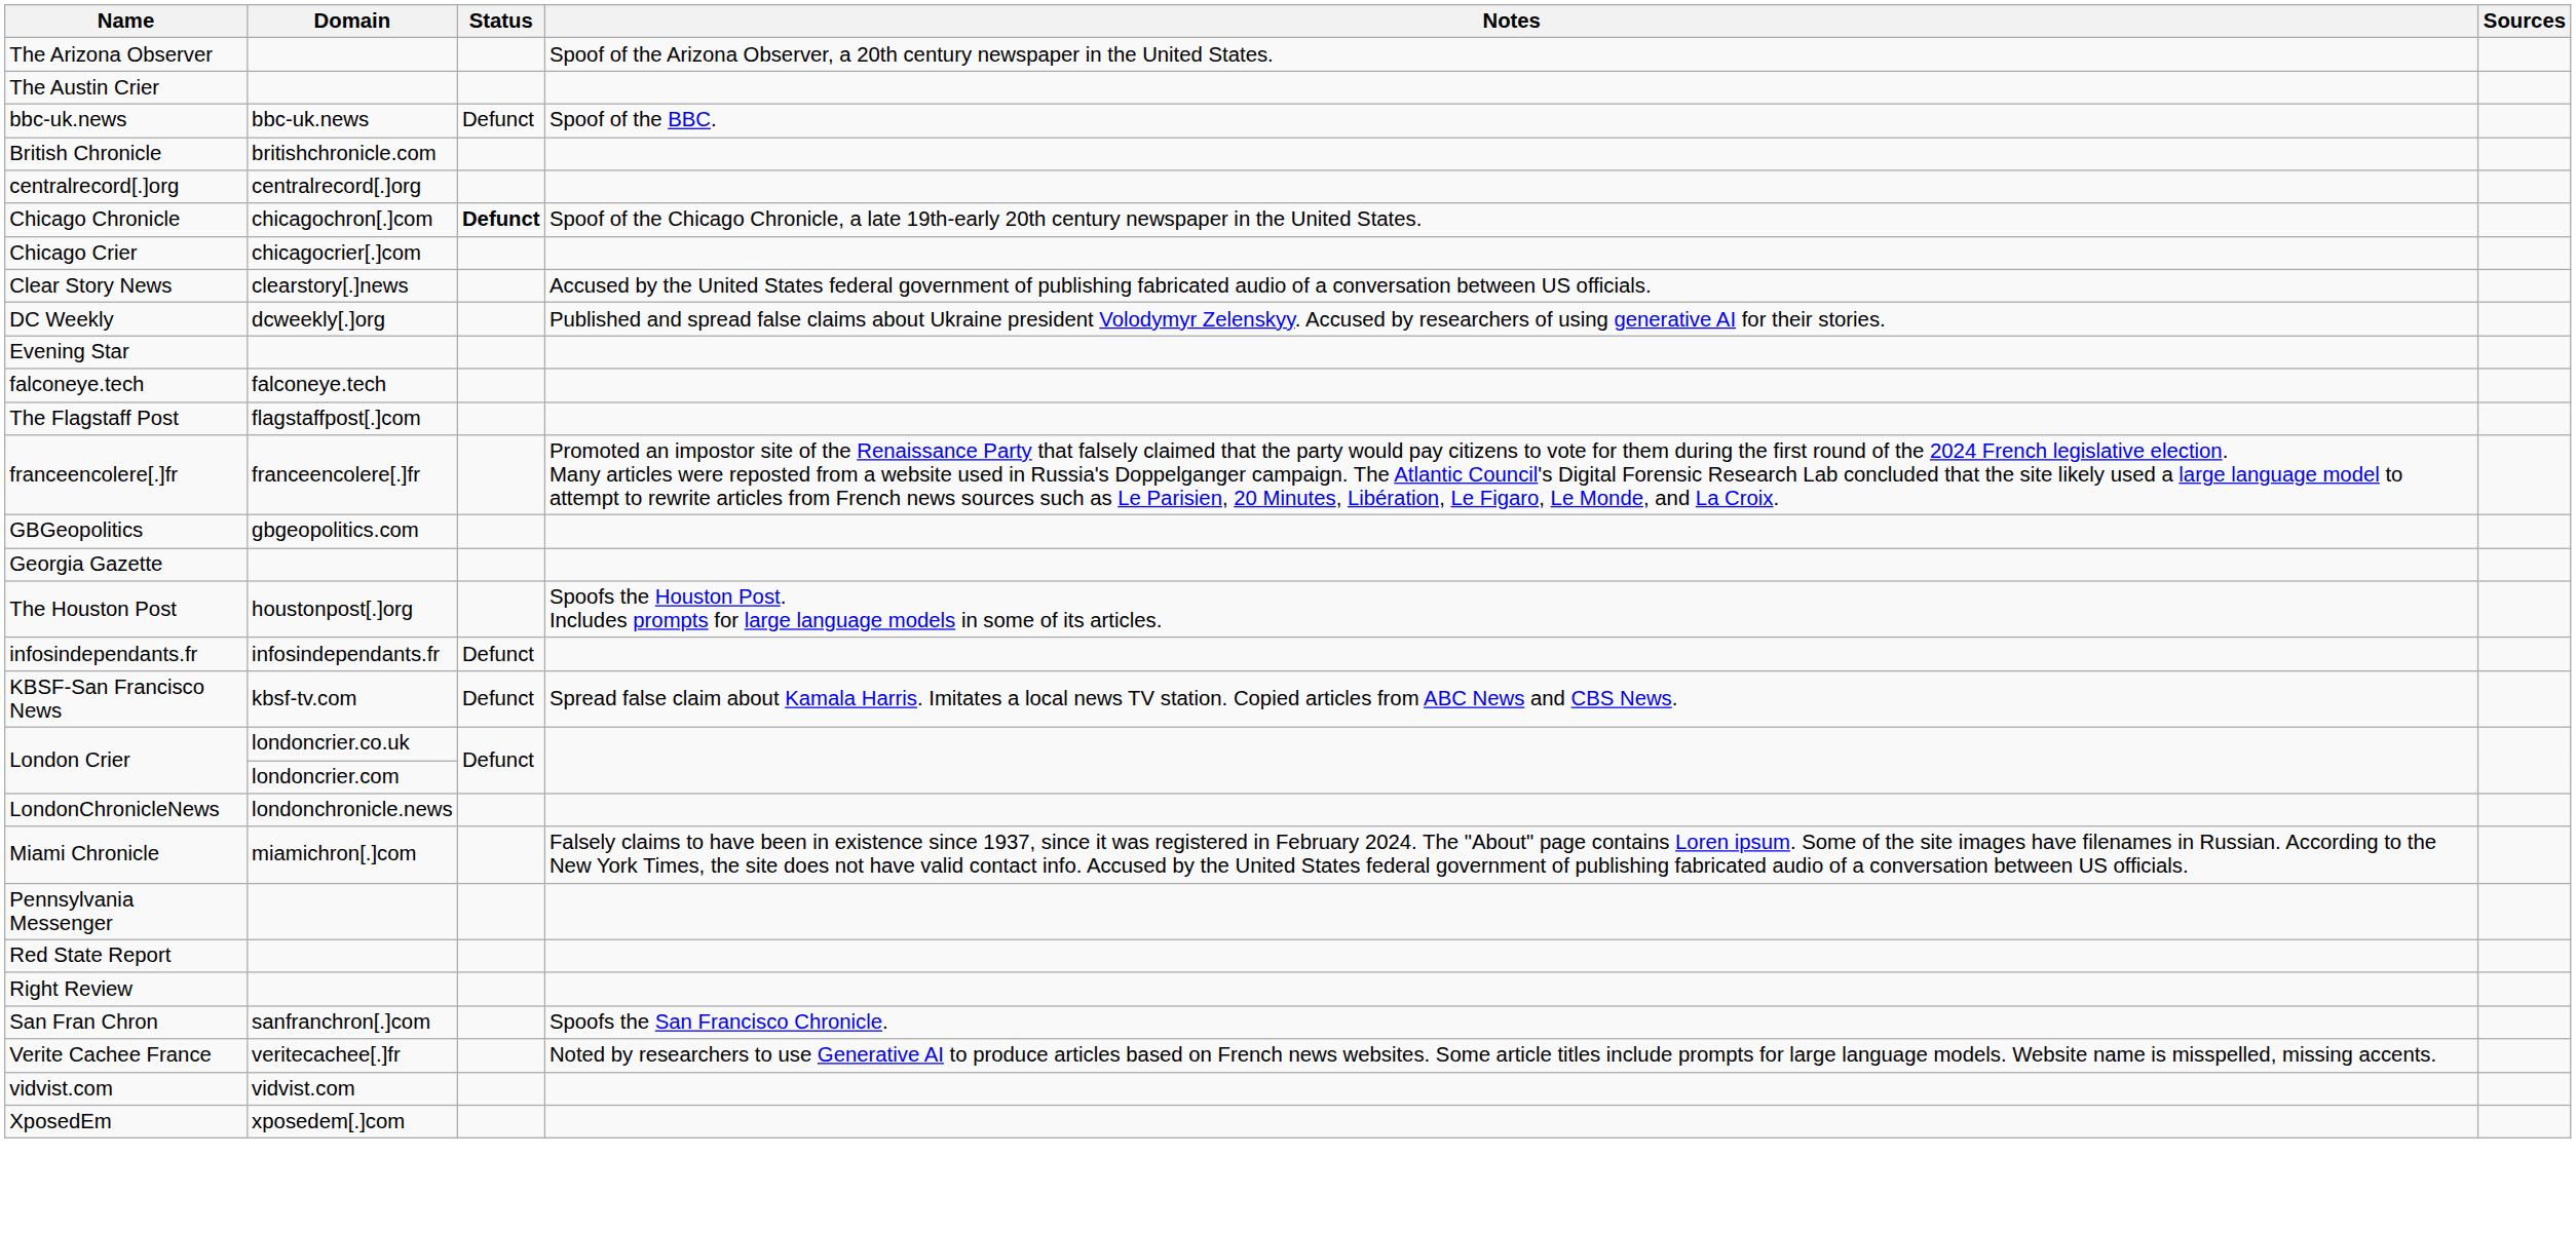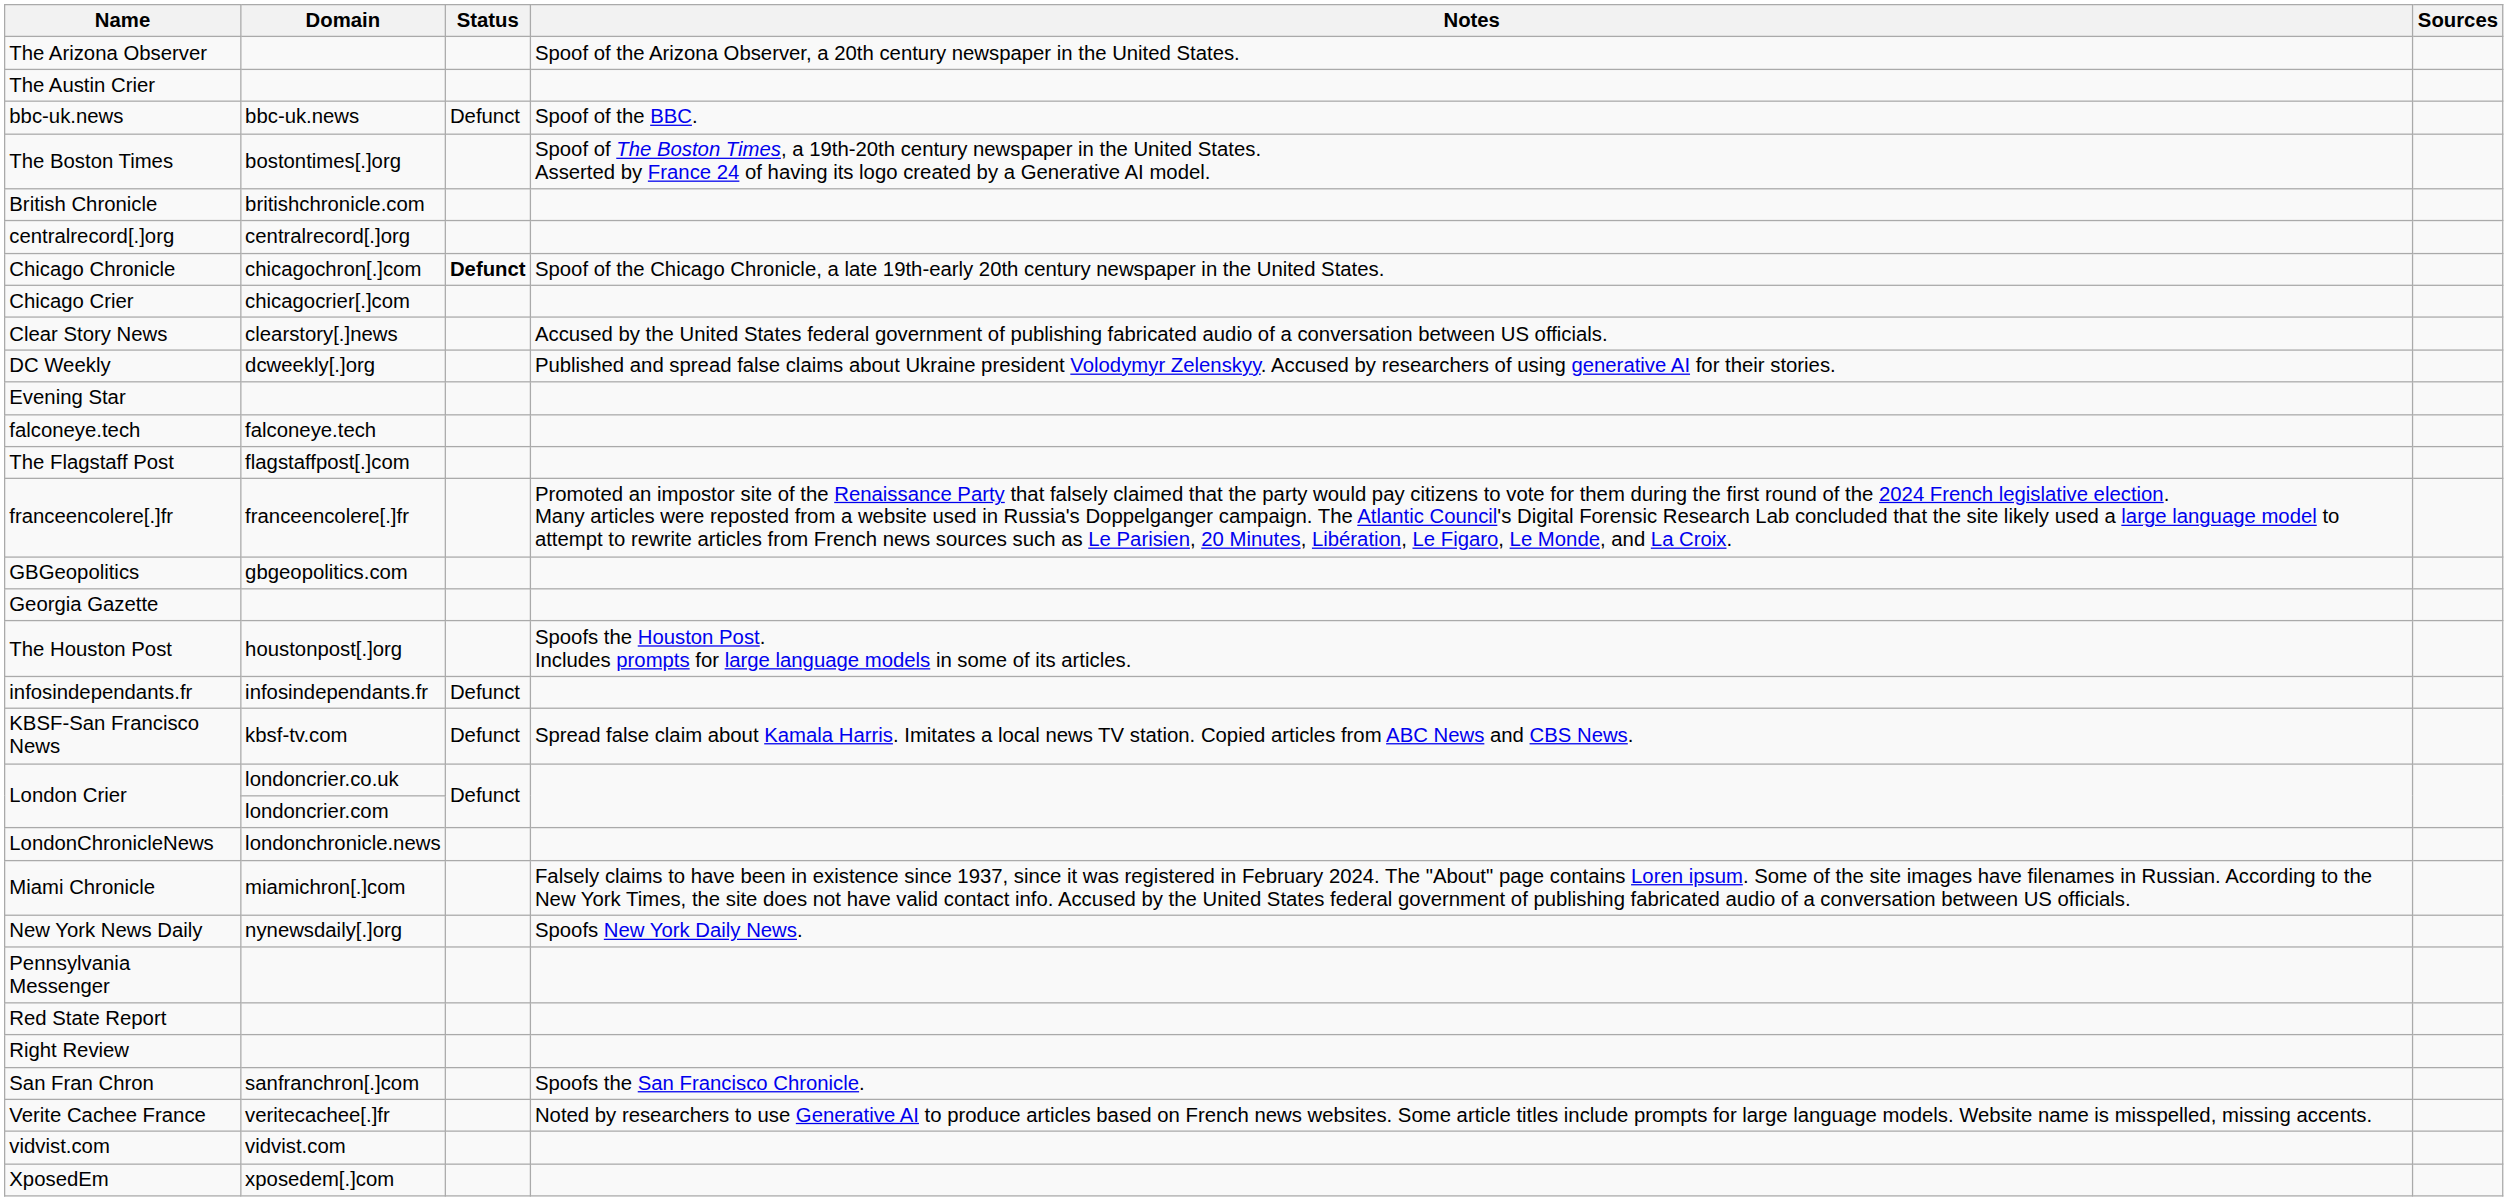+ row: The Boston Times | bostontimes[.]org | Spoof of The Boston Times, a 19th-20th century newspaper in the United States. Asserted by France 24 of having its logo created by a Generative AI model.
+ row: New York News Daily | nynewsdaily[.]org | Spoofs New York Daily News.
